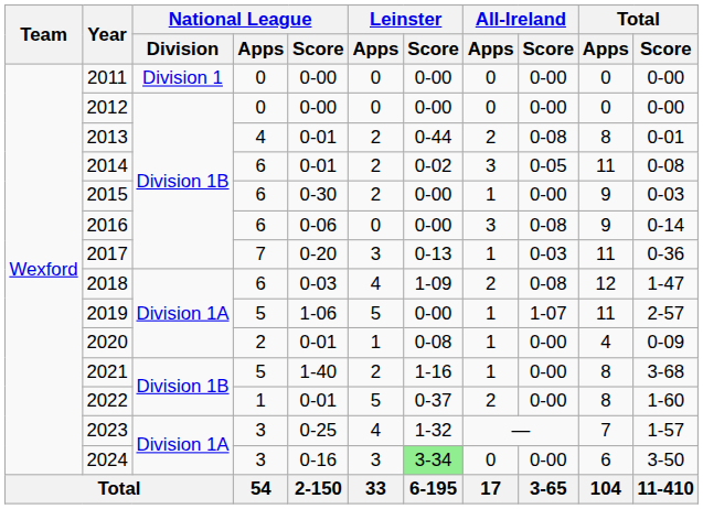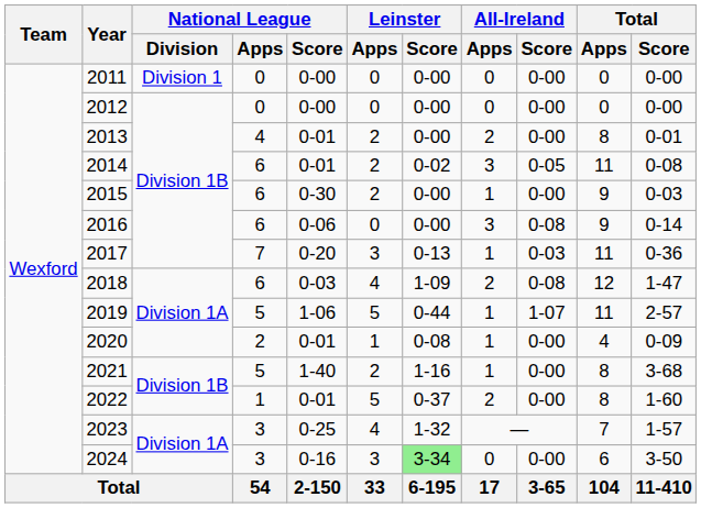2013 | Leinster / Score: 0-44 -> 0-00
2013 | All-Ireland / Score: 0-08 -> 0-00
2019 | Leinster / Score: 0-00 -> 0-44
